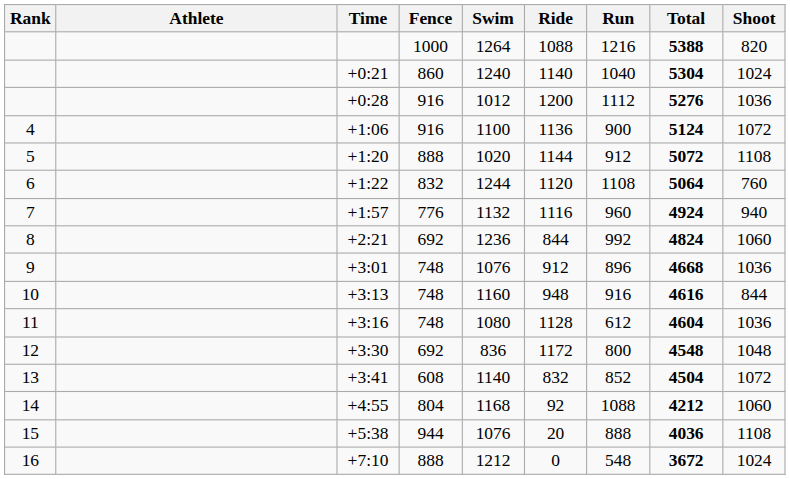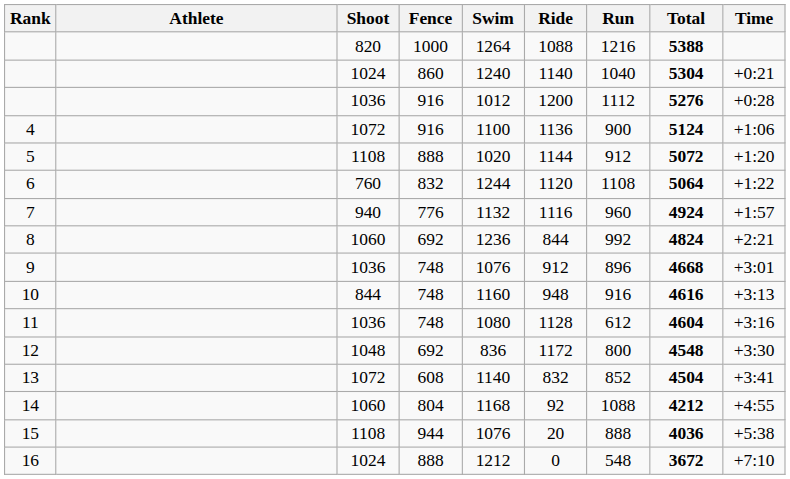columns swapped: Shoot <-> Time
